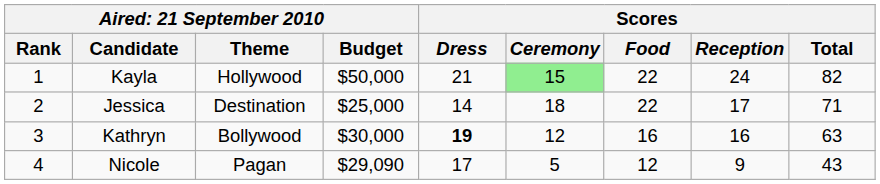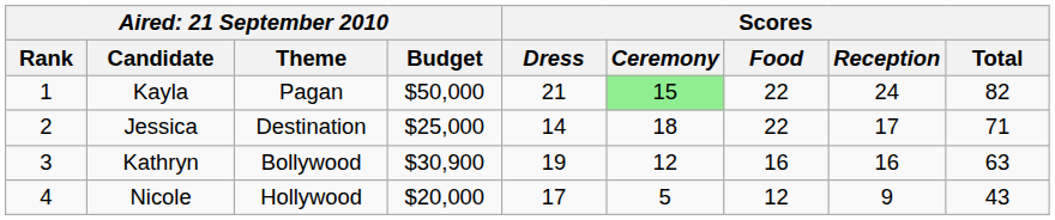Kayla | column 3: Hollywood -> Pagan
Kathryn | column 4: $30,000 -> $30,900
Kathryn | Scores / Dress: bold -> normal
Nicole | column 3: Pagan -> Hollywood
Nicole | column 4: $29,090 -> $20,000
